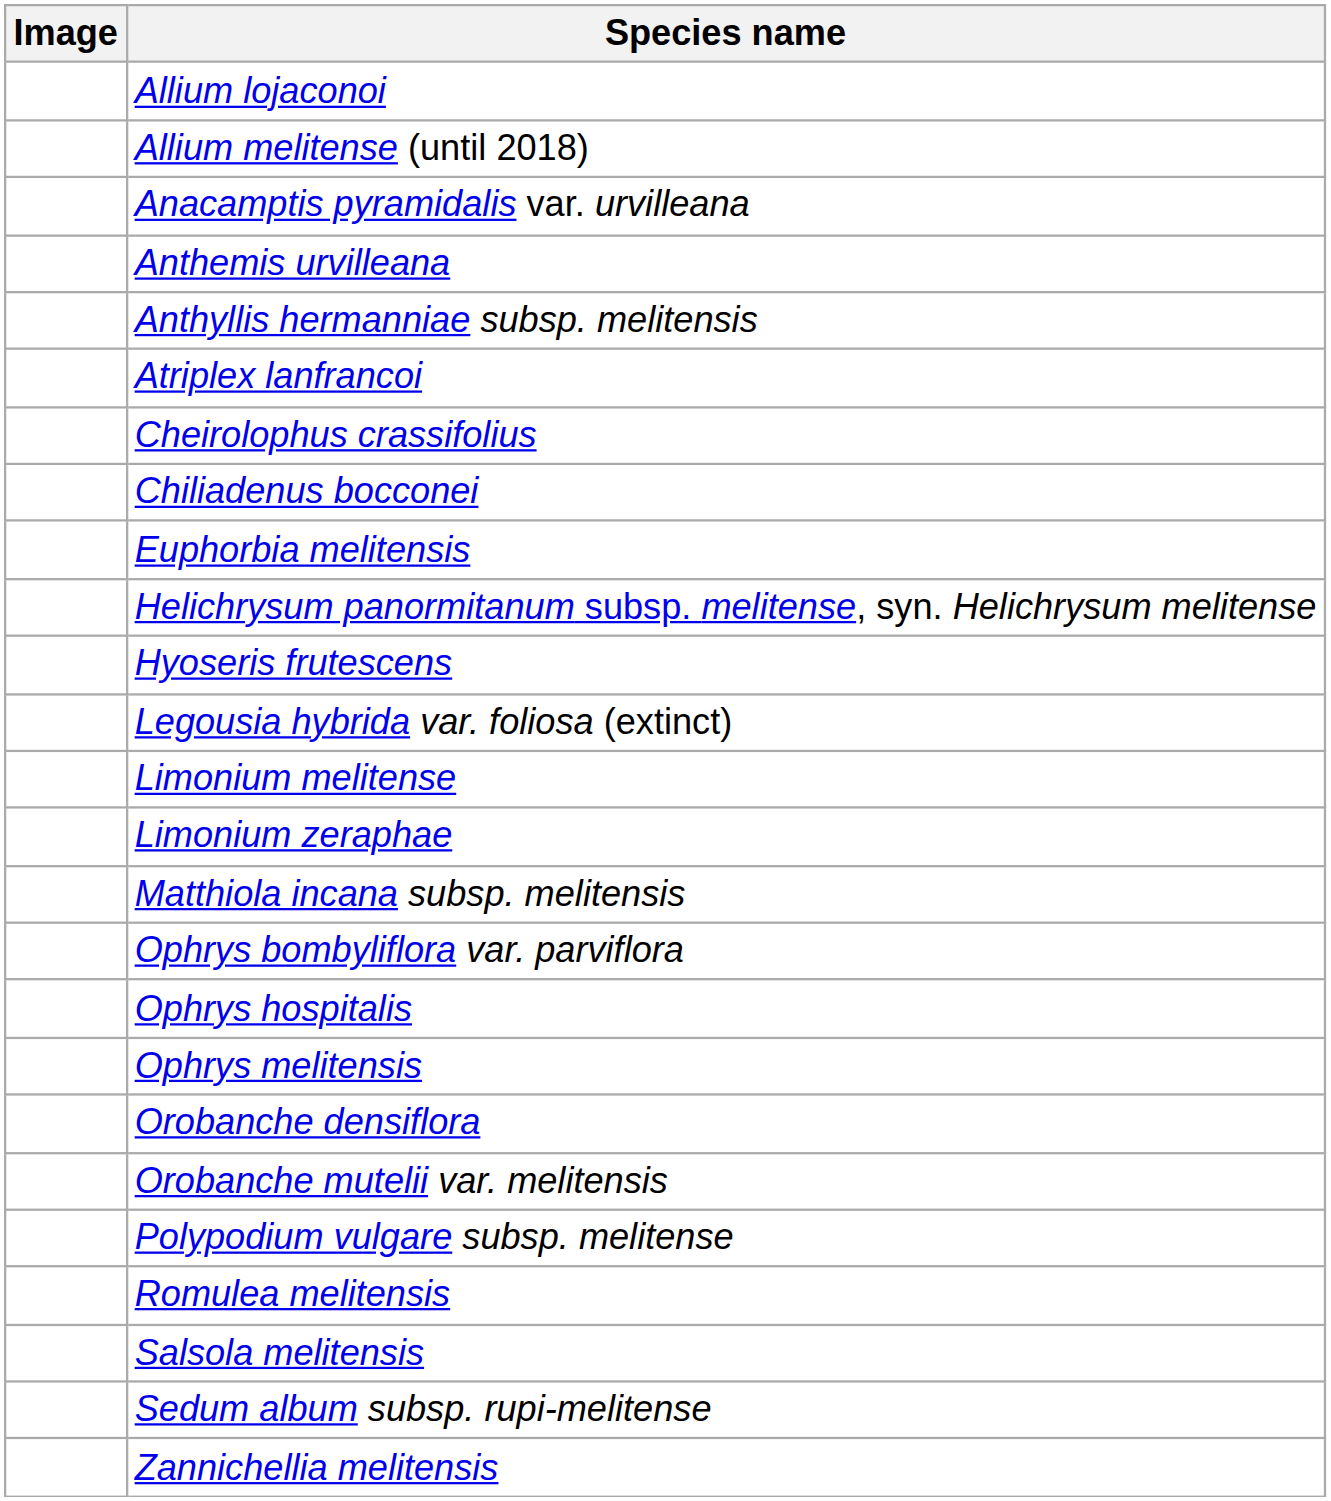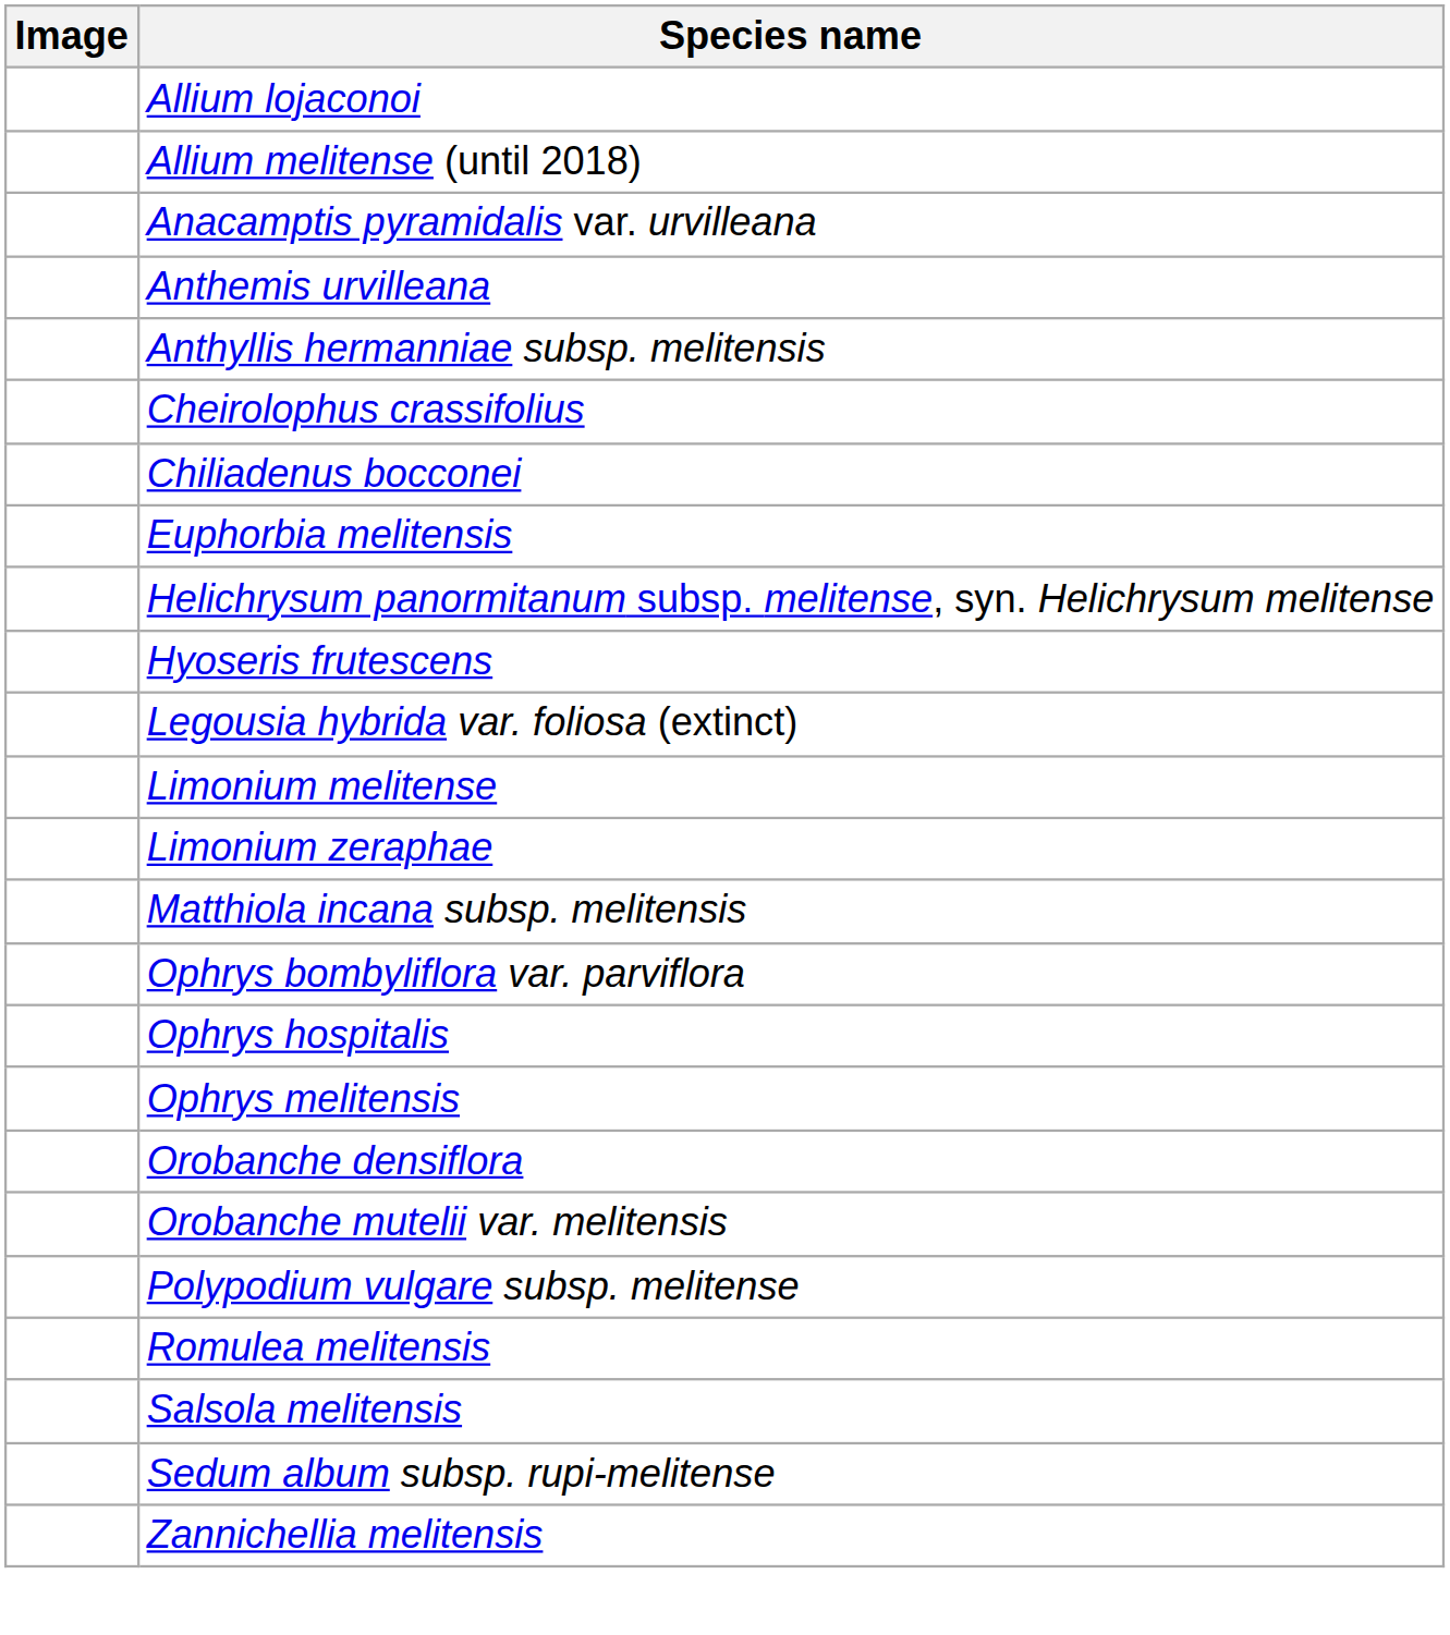- row: Atriplex lanfrancoi
